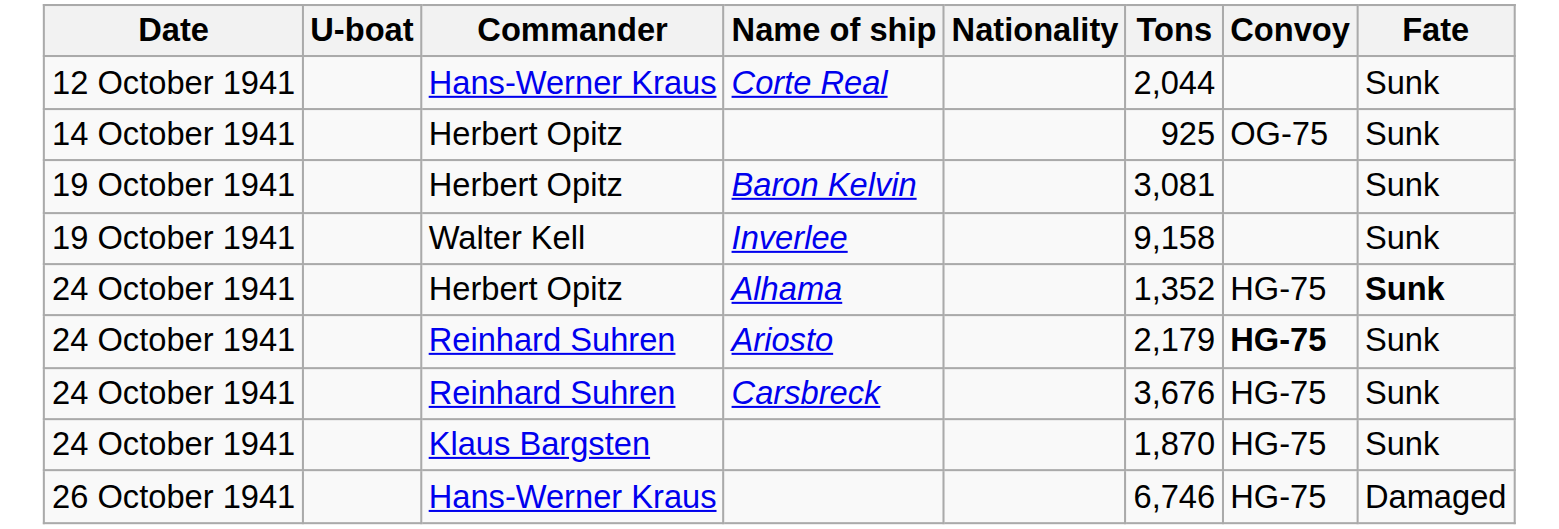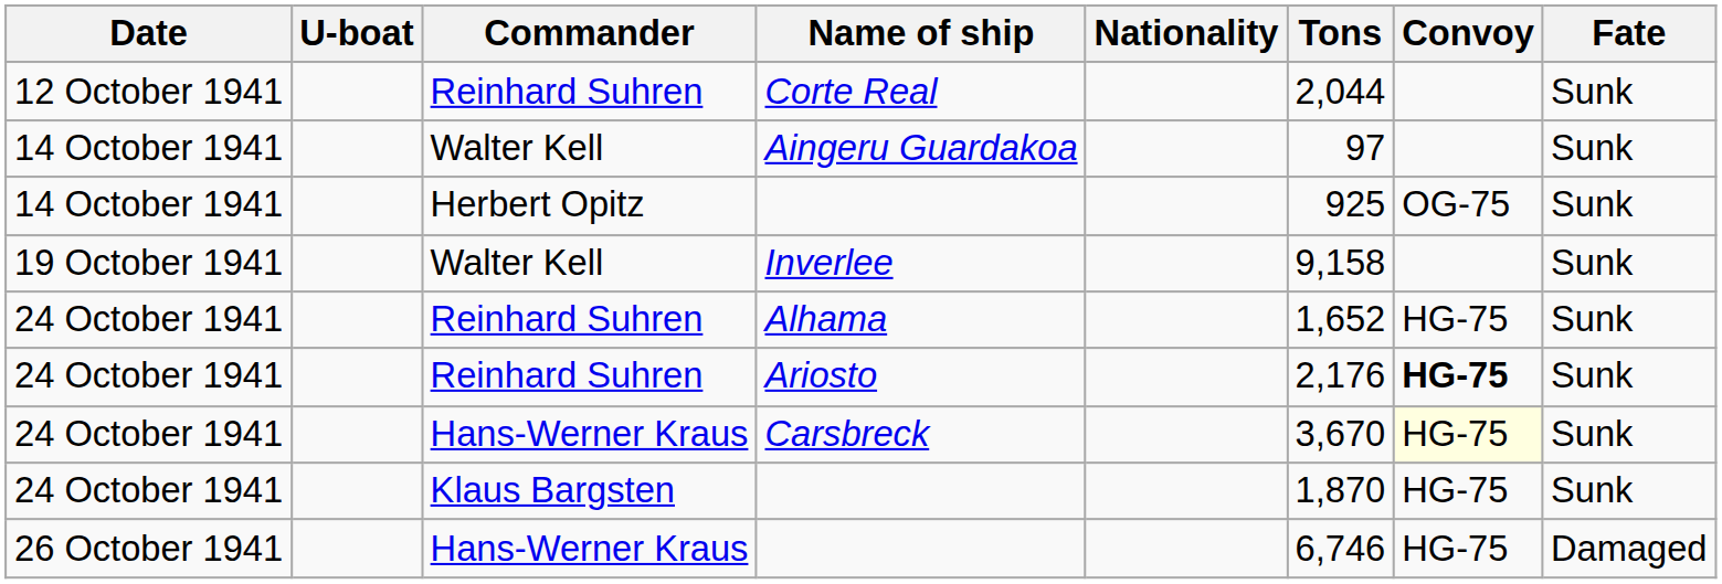Corte Real | Commander: Hans-Werner Kraus -> Reinhard Suhren
+ row: 14 October 1941 | Walter Kell | Aingeru Guardakoa | 97 | Sunk
- row: 19 October 1941 | Herbert Opitz | Baron Kelvin | 3,081 | Sunk
Alhama | Commander: Herbert Opitz -> Reinhard Suhren
Alhama | Tons: 1,352 -> 1,652
Alhama | Fate: bold -> normal
Ariosto | Tons: 2,179 -> 2,176
Carsbreck | Commander: Reinhard Suhren -> Hans-Werner Kraus
Carsbreck | Tons: 3,676 -> 3,670
Carsbreck | Convoy: no background -> lightyellow background
